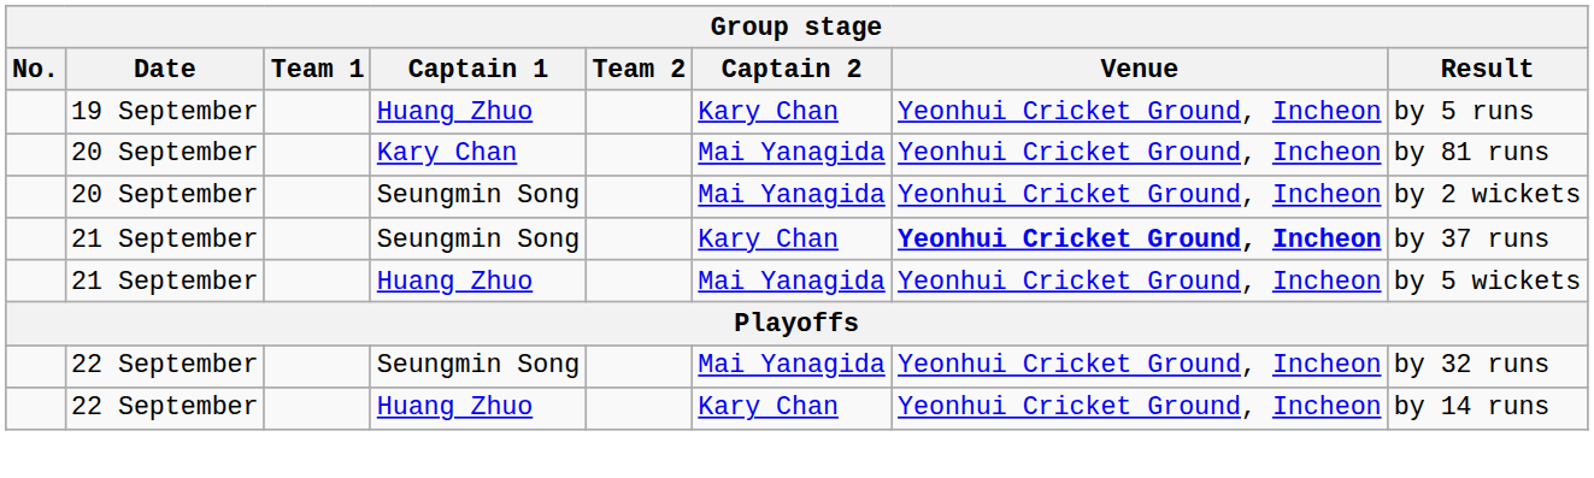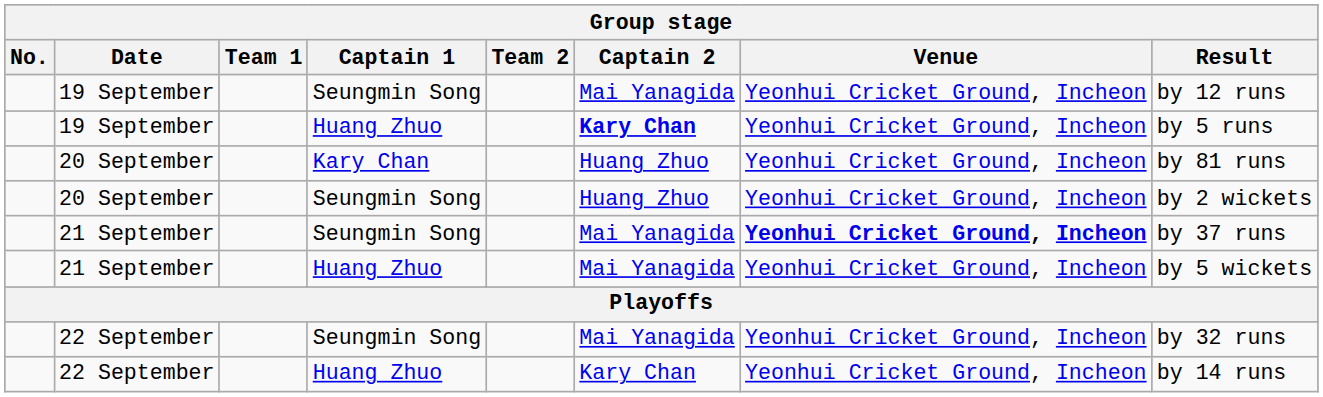+ row: 19 September | Seungmin Song | Mai Yanagida | Yeonhui Cricket Ground, Incheon | by 12 runs
19 September / Huang Zhuo | Captain 2: normal -> bold
20 September / Kary Chan | Captain 2: Mai Yanagida -> Huang Zhuo
20 September / Seungmin Song | Captain 2: Mai Yanagida -> Huang Zhuo
21 September / Seungmin Song | Captain 2: Kary Chan -> Mai Yanagida
